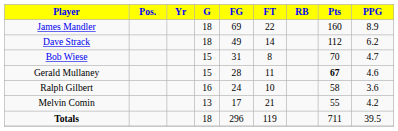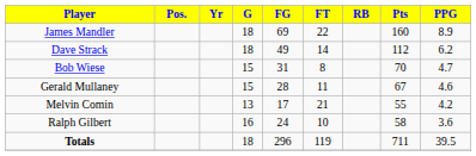Gerald Mullaney | Pts: bold -> normal
rows swapped: Ralph Gilbert <-> Melvin Comin
